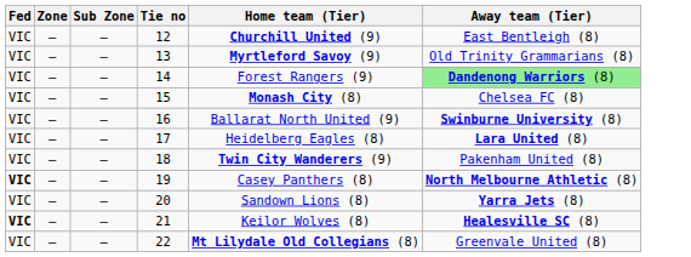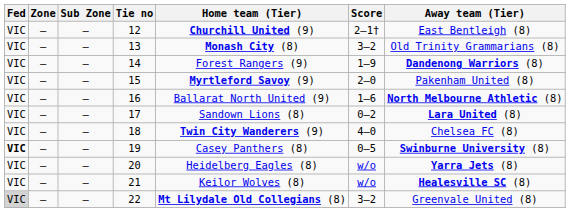+ column: Score | 2–1† | 3–2 | 1–9 | 2–0 | 1–6 | 0–2 | 4–0 | 0–5 | w/o | w/o | 3–2
13 | Home team (Tier): Myrtleford Savoy (9) -> Monash City (8)
14 | Away team (Tier): lightgreen background -> no background
15 | Home team (Tier): Monash City (8) -> Myrtleford Savoy (9)
15 | Away team (Tier): Chelsea FC (8) -> Pakenham United (8)
16 | Away team (Tier): Swinburne University (8) -> North Melbourne Athletic (8)
17 | Home team (Tier): Heidelberg Eagles (8) -> Sandown Lions (8)
18 | Away team (Tier): Pakenham United (8) -> Chelsea FC (8)
19 | Away team (Tier): North Melbourne Athletic (8) -> Swinburne University (8)
20 | Home team (Tier): Sandown Lions (8) -> Heidelberg Eagles (8)
21 | Fed: bold -> normal
22 | Fed: no background -> lightgrey background
